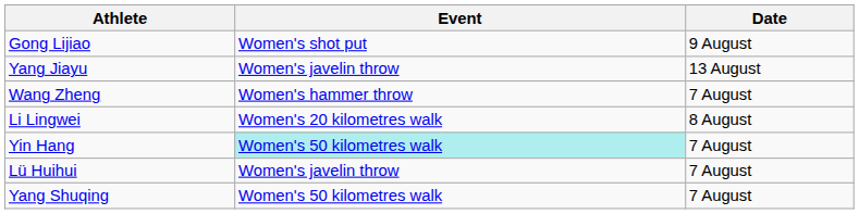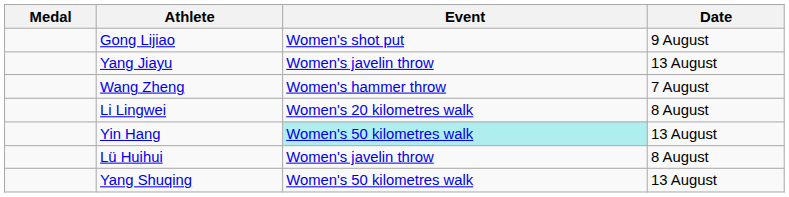+ column: Medal
Yin Hang | Date: 7 August -> 13 August
Lü Huihui | Date: 7 August -> 8 August
Yang Shuqing | Date: 7 August -> 13 August
